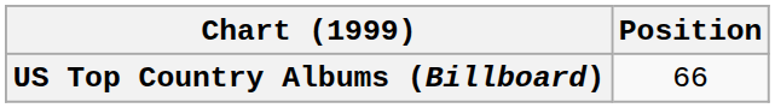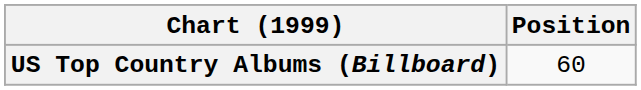US Top Country Albums (Billboard) | Position: 66 -> 60
